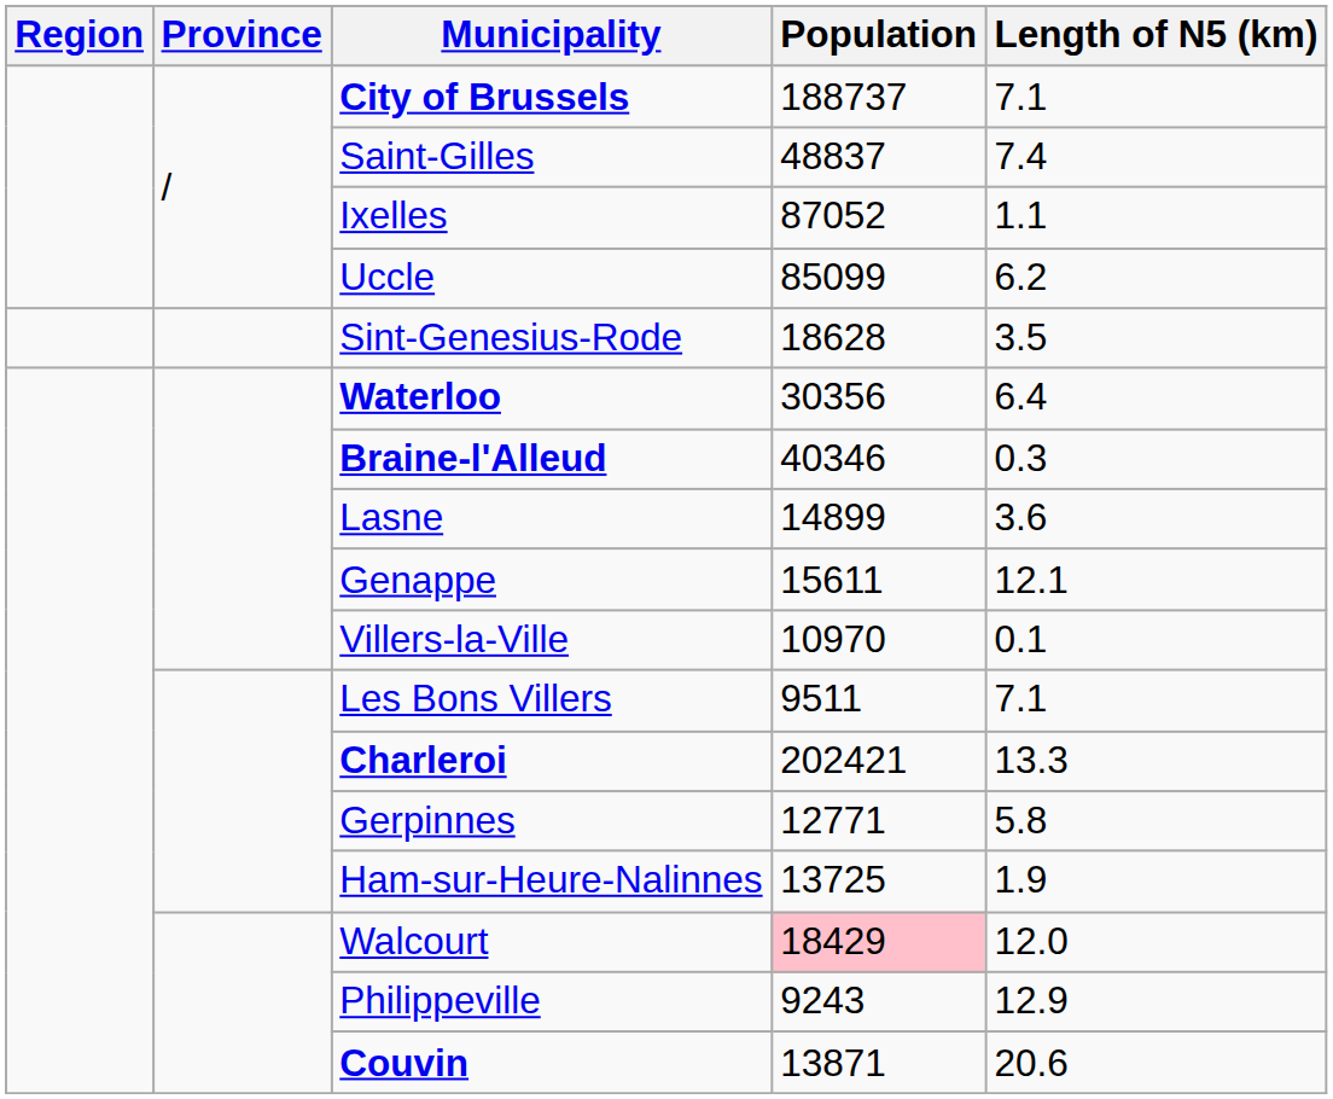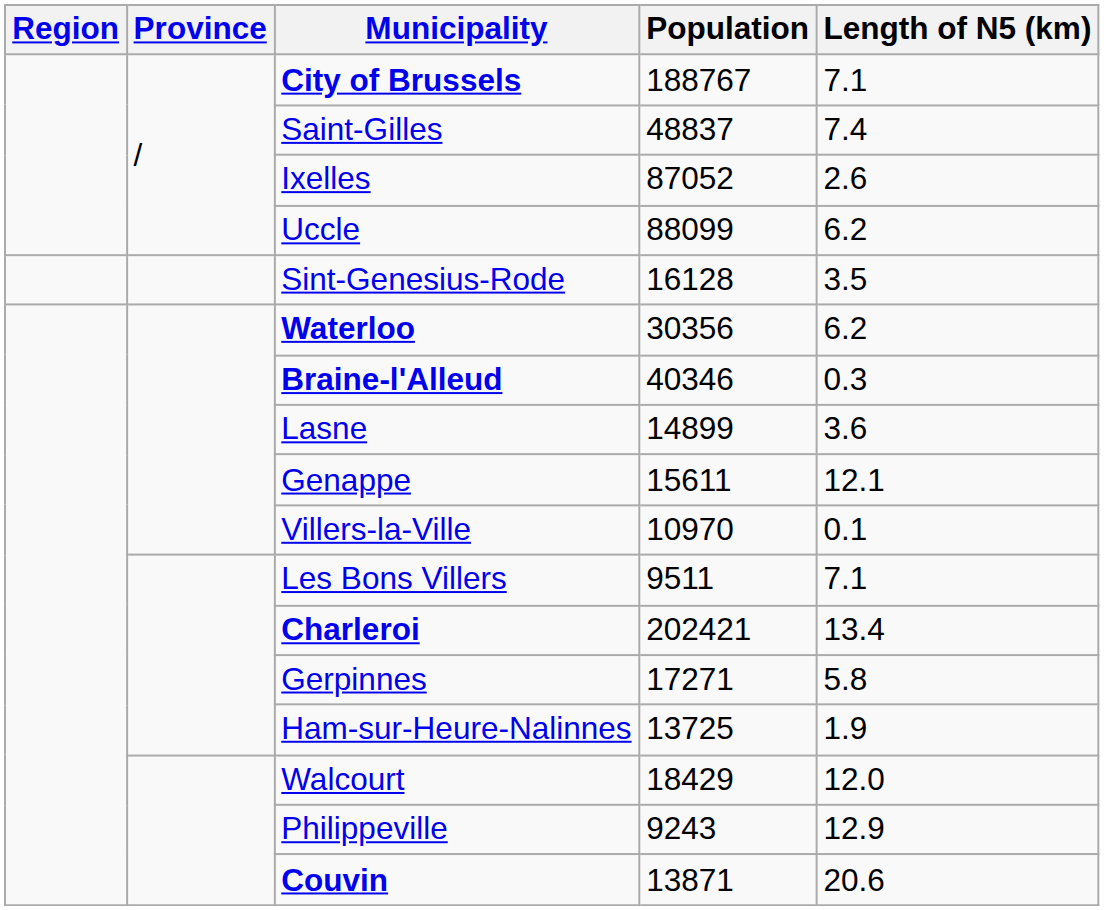City of Brussels | Population: 188737 -> 188767
Ixelles | Length of N5 (km): 1.1 -> 2.6
Uccle | Population: 85099 -> 88099
Sint-Genesius-Rode | Population: 18628 -> 16128
Waterloo | Length of N5 (km): 6.4 -> 6.2
Charleroi | Length of N5 (km): 13.3 -> 13.4
Gerpinnes | Population: 12771 -> 17271
Walcourt | Population: pink background -> no background
